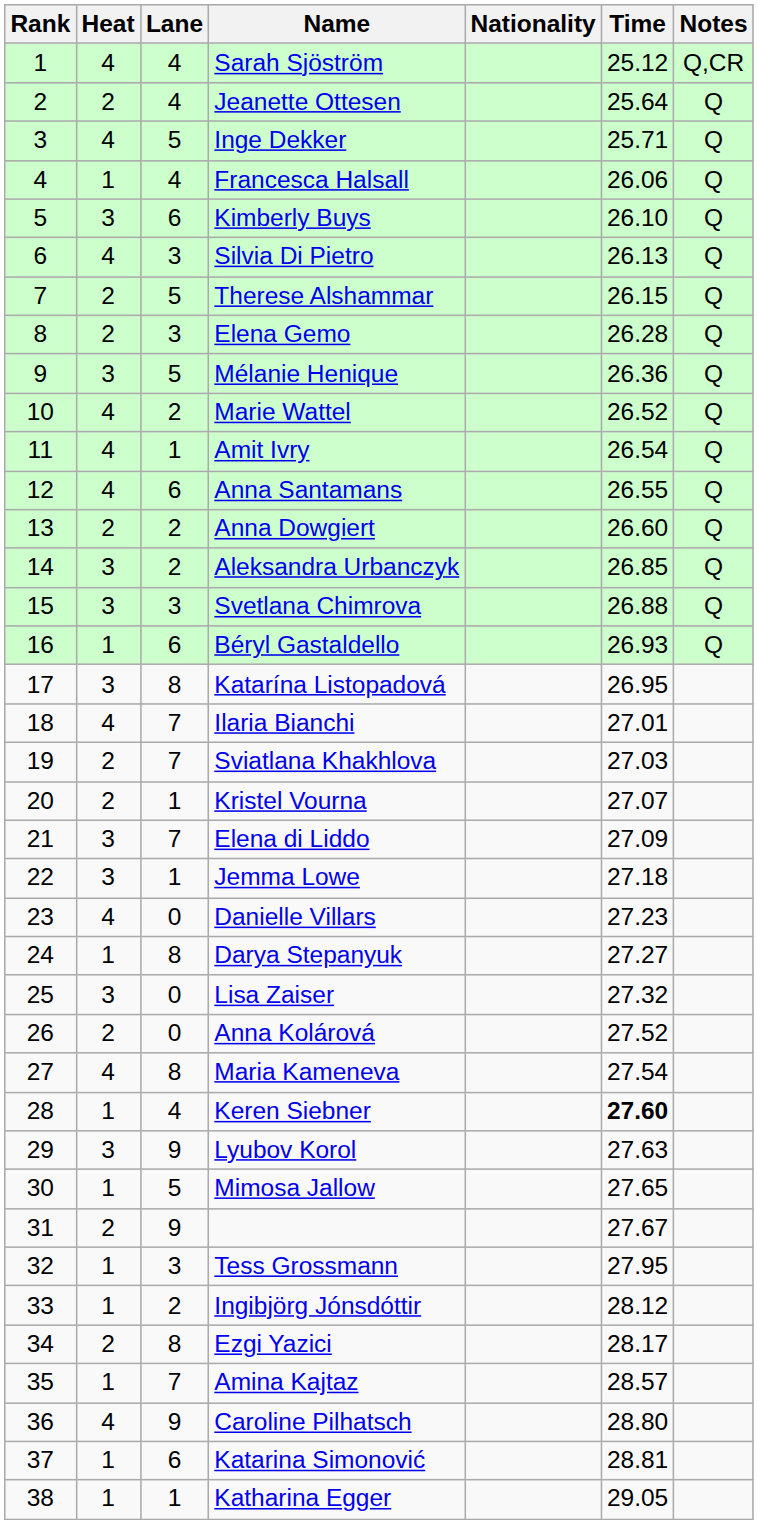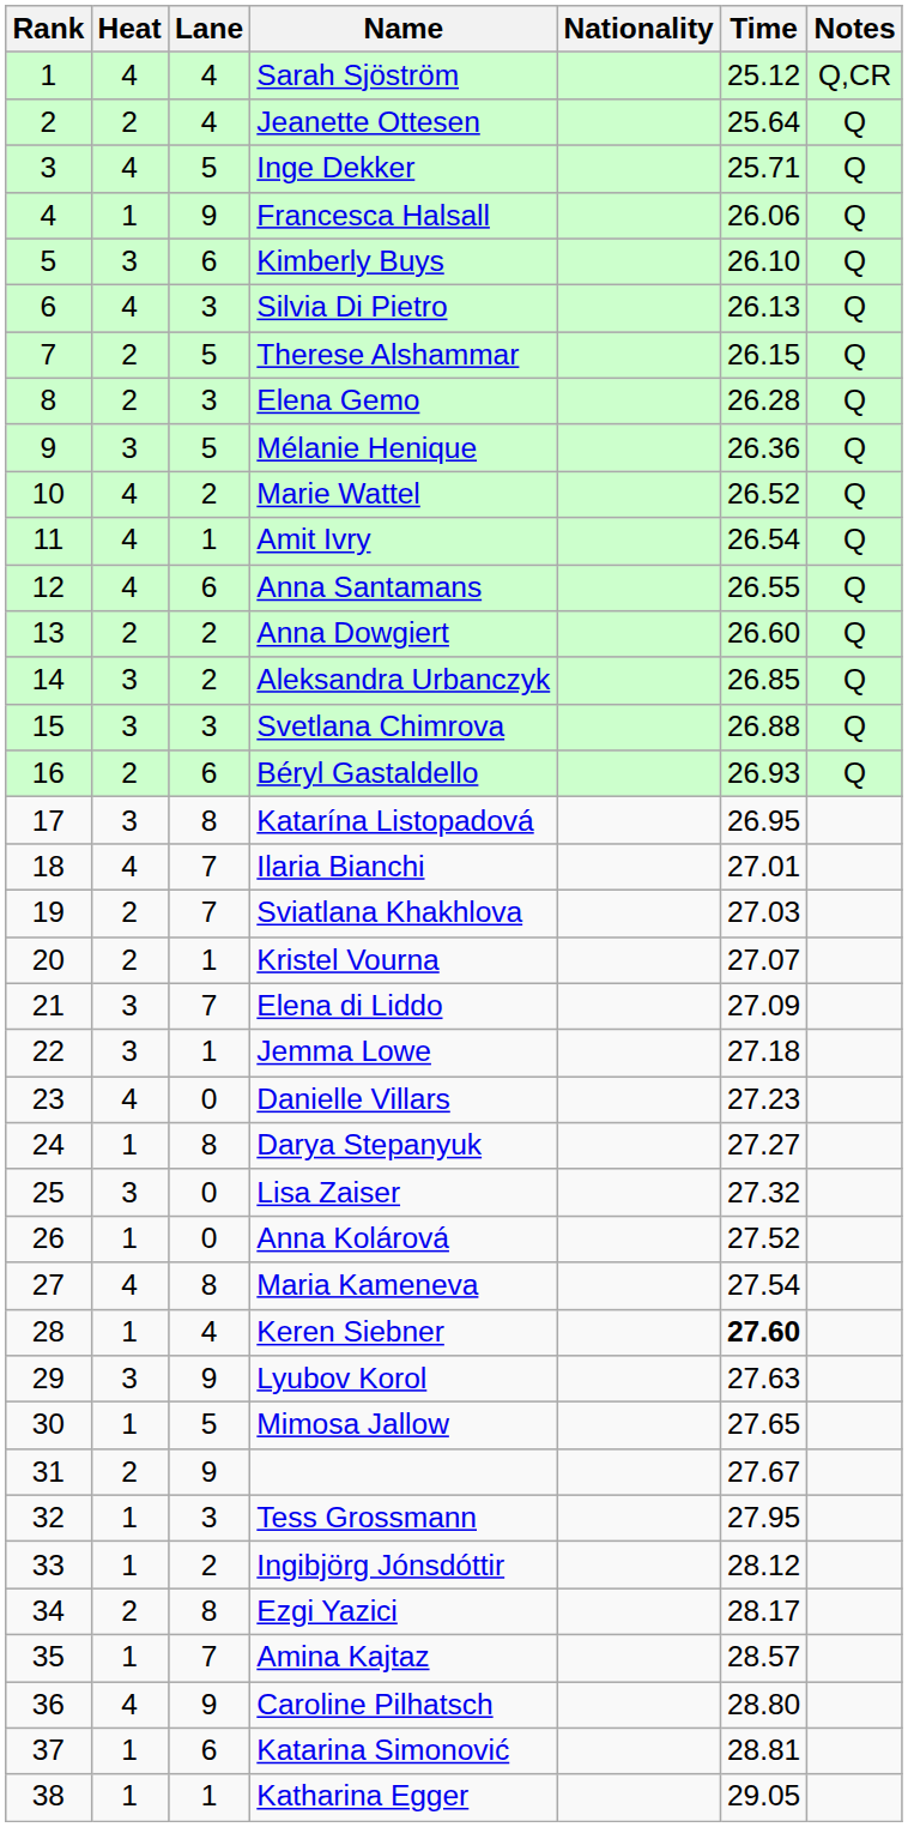Francesca Halsall | Lane: 4 -> 9
Béryl Gastaldello | Heat: 1 -> 2
Anna Kolárová | Heat: 2 -> 1
